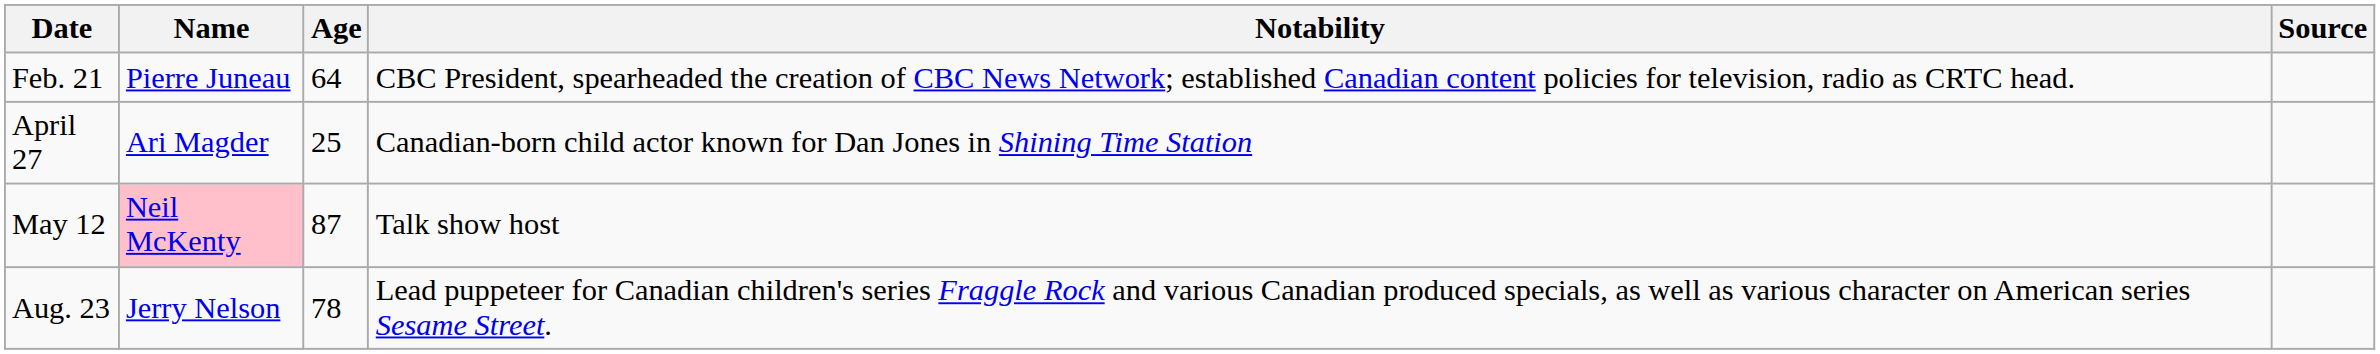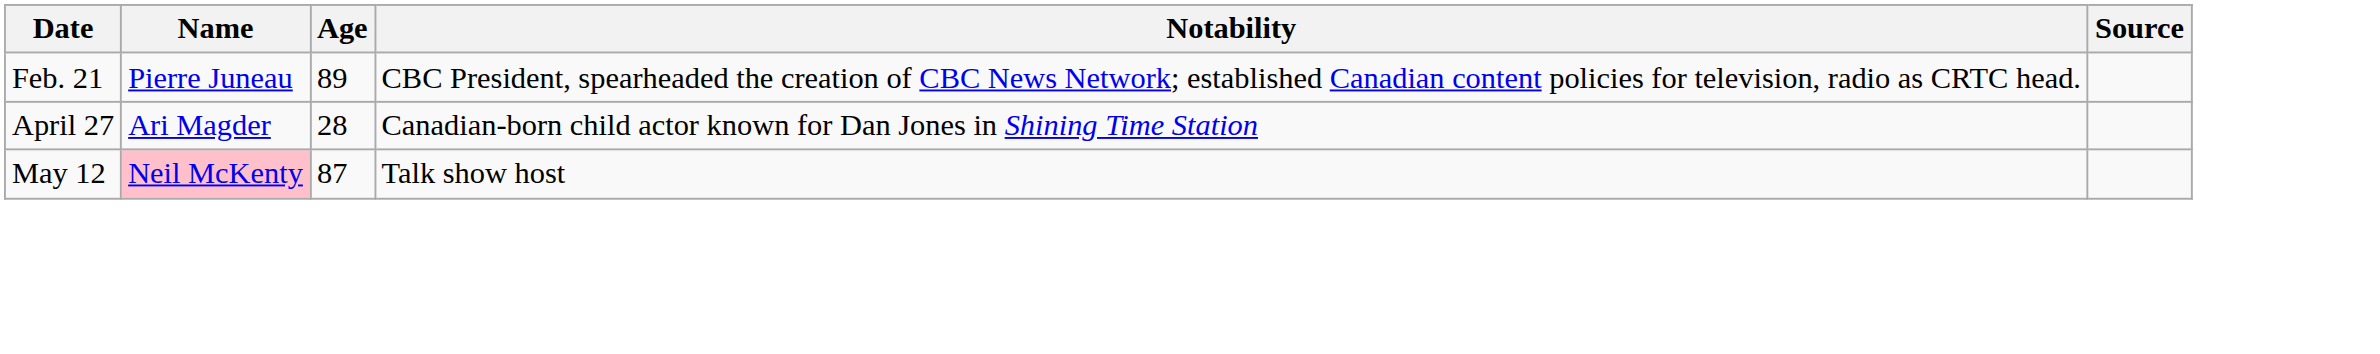Feb. 21 | Age: 64 -> 89
April 27 | Age: 25 -> 28
- row: Aug. 23 | Jerry Nelson | 78 | Lead puppeteer for Canadian children's series Fraggle Rock and various Canadian produced specials, as well as various character on American series Sesame Street.
